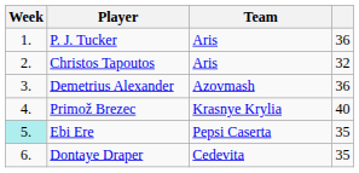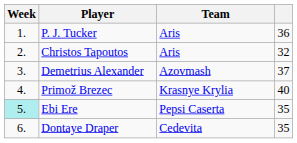Demetrius Alexander | column 4: 36 -> 37
